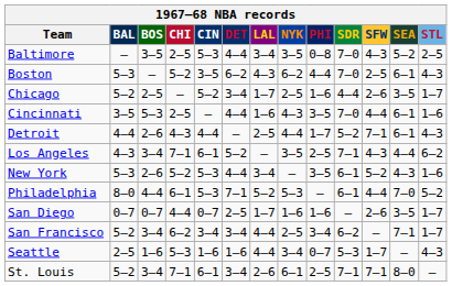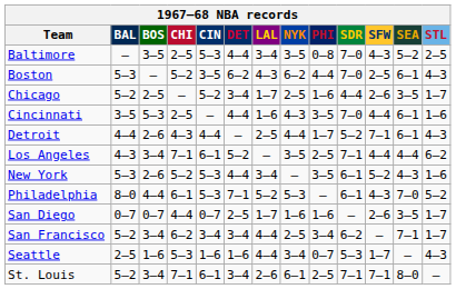Los Angeles | SFW: 4–3 -> 4–4
Philadelphia | SFW: 4–4 -> 4–3
